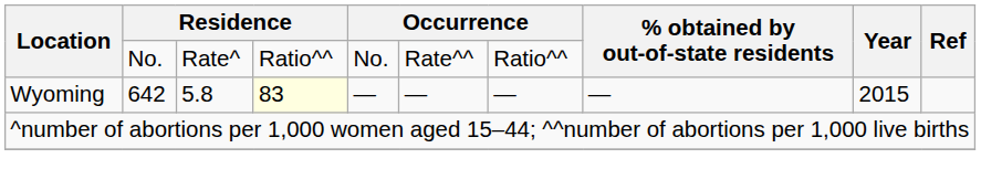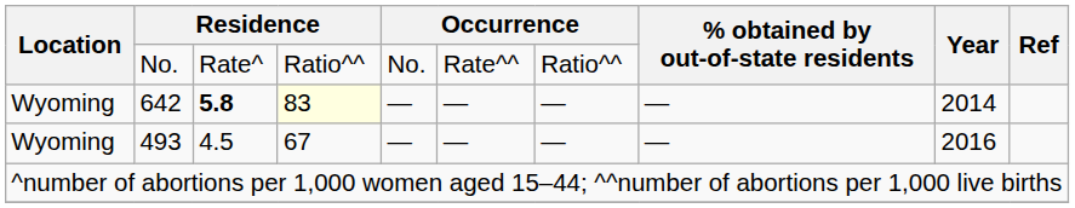642 | column 3: normal -> bold
642 | Year: 2015 -> 2014
+ row: Wyoming | 493 | 4.5 | 67 | — | — | — | — | 2016
